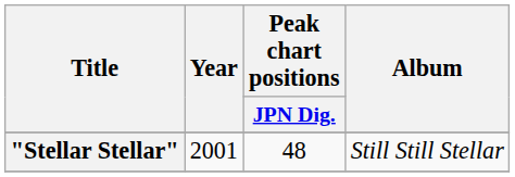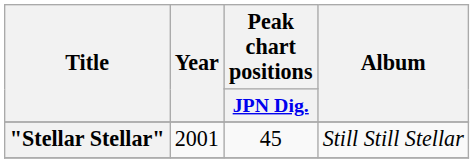"Stellar Stellar" | Peak chart positions / JPN Dig.: 48 -> 45
